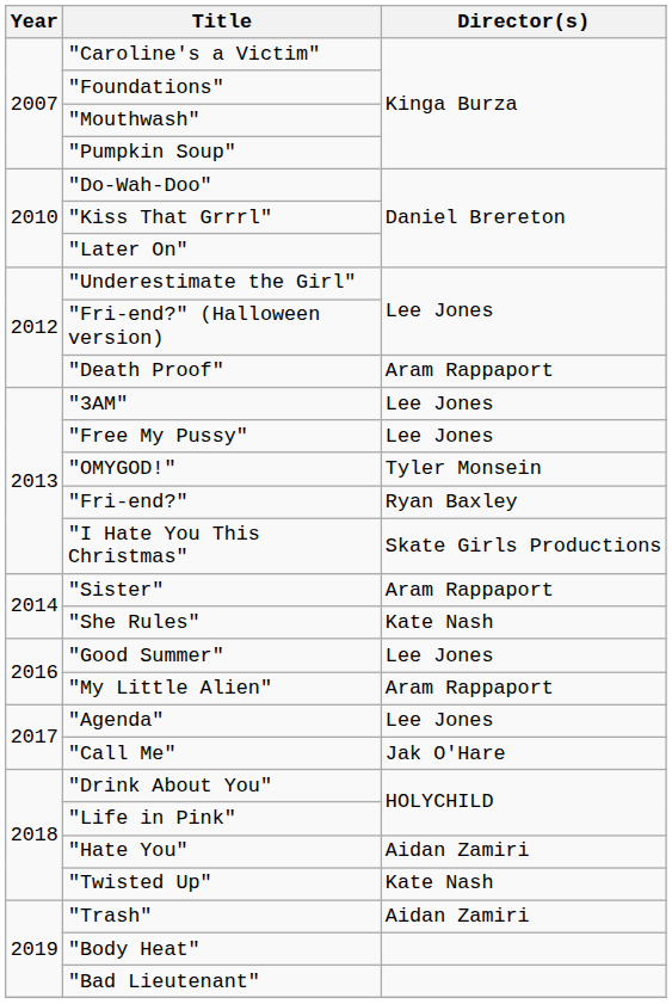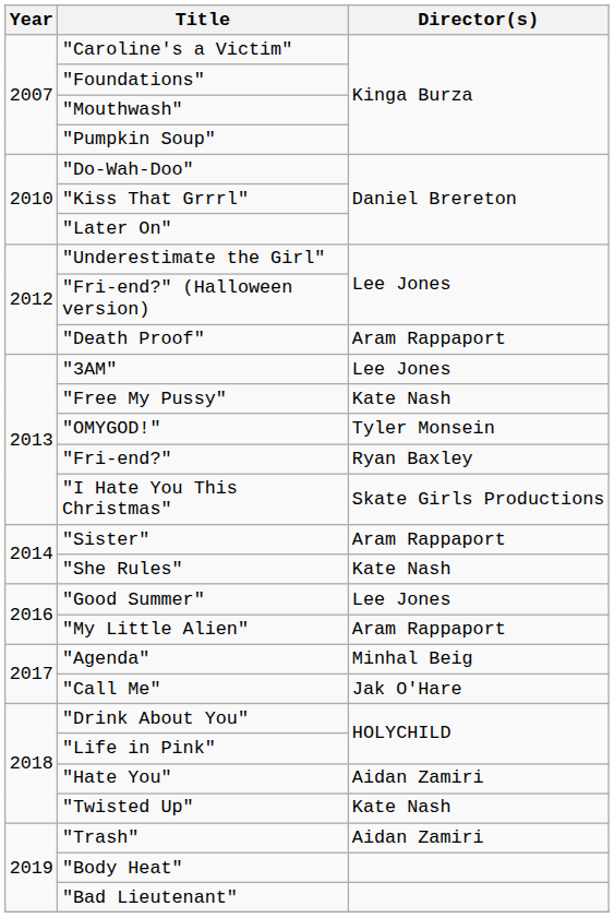"Free My Pussy" | Director(s): Lee Jones -> Kate Nash
"Agenda" | Director(s): Lee Jones -> Minhal Beig
